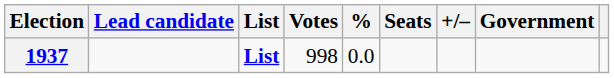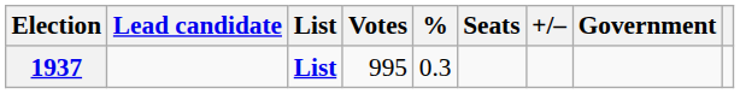1937 | Votes: 998 -> 995
1937 | %: 0.0 -> 0.3
